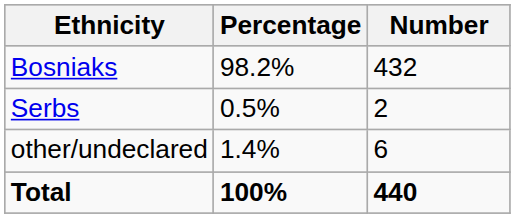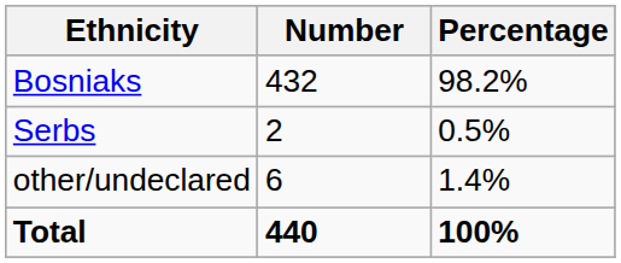columns swapped: Number <-> Percentage
